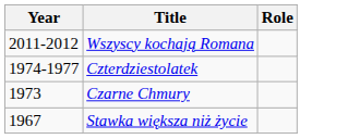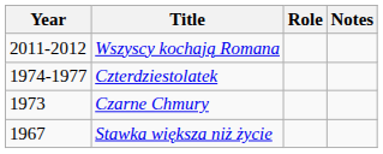+ column: Notes
